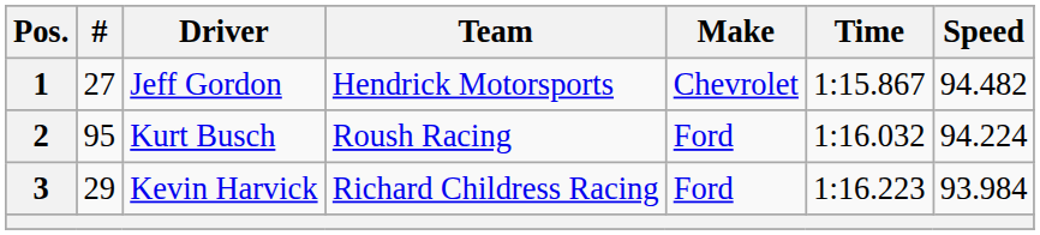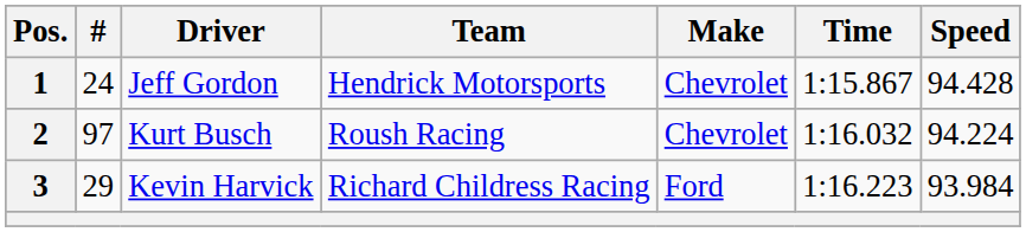1 | #: 27 -> 24
1 | Speed: 94.482 -> 94.428
2 | #: 95 -> 97
2 | Make: Ford -> Chevrolet
